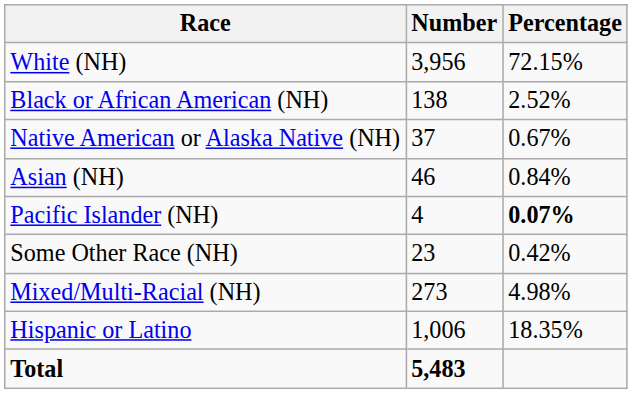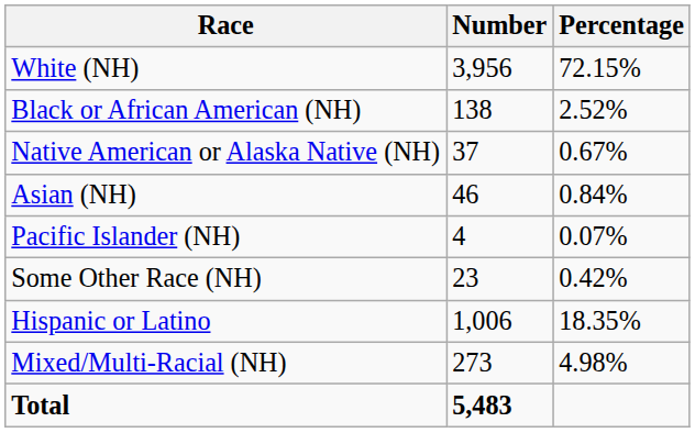Pacific Islander (NH) | Percentage: bold -> normal
rows swapped: Mixed/Multi-Racial (NH) <-> Hispanic or Latino
